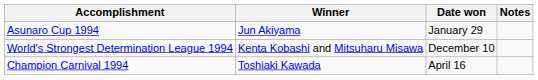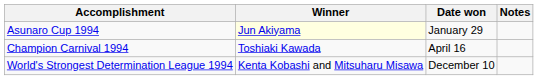Asunaro Cup 1994 | Winner: no background -> lightyellow background
rows swapped: Champion Carnival 1994 <-> World's Strongest Determination League 1994
